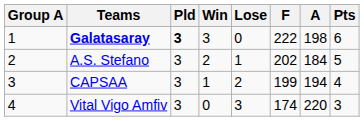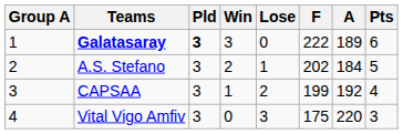Galatasaray | A: 198 -> 189
CAPSAA | A: 194 -> 192
Vital Vigo Amfiv | F: 174 -> 175
